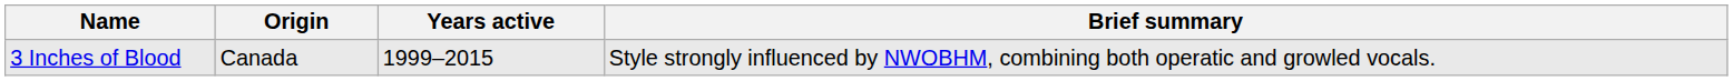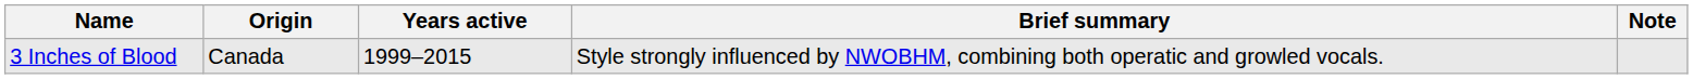+ column: Note
